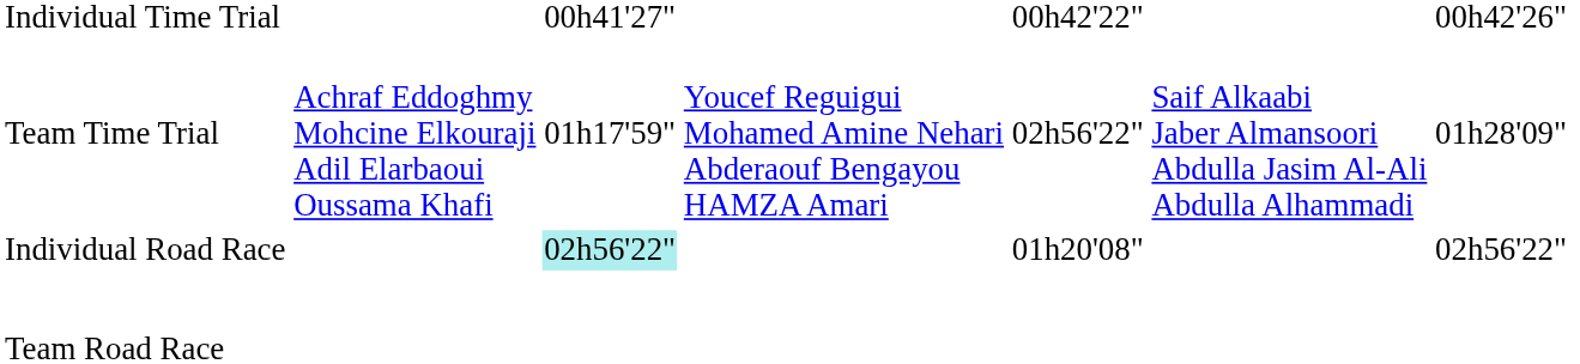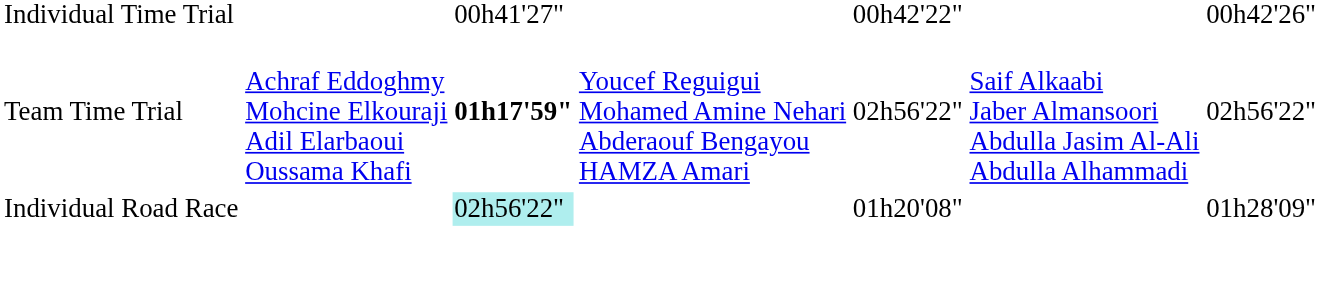Team Time Trial | column 3: normal -> bold
Team Time Trial | column 7: 01h28'09" -> 02h56'22"
Individual Road Race | column 7: 02h56'22" -> 01h28'09"
- row: Team Road Race
